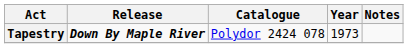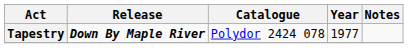Tapestry | Year: 1973 -> 1977
